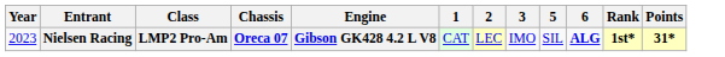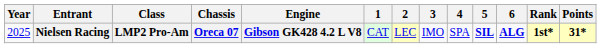+ column: 4 | SPA
Nielsen Racing | Year: 2023 -> 2025
Nielsen Racing | 5: normal -> bold
